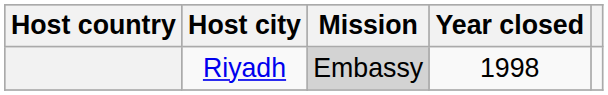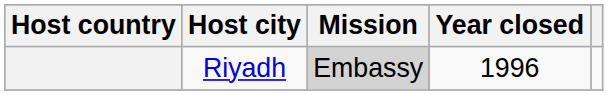Riyadh | Year closed: 1998 -> 1996
